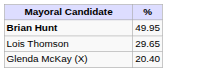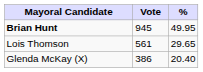+ column: Vote | 945 | 561 | 386
